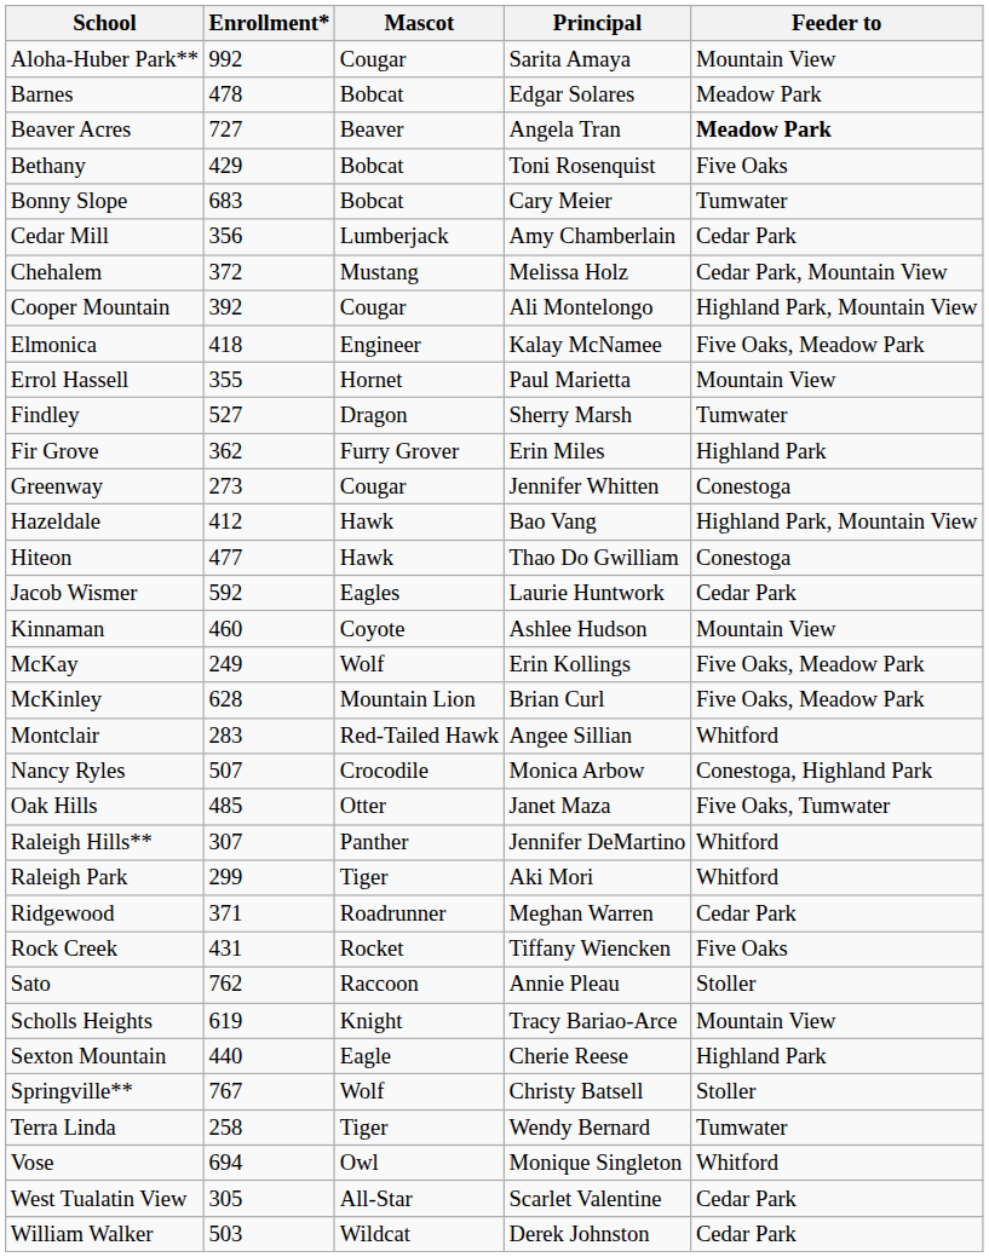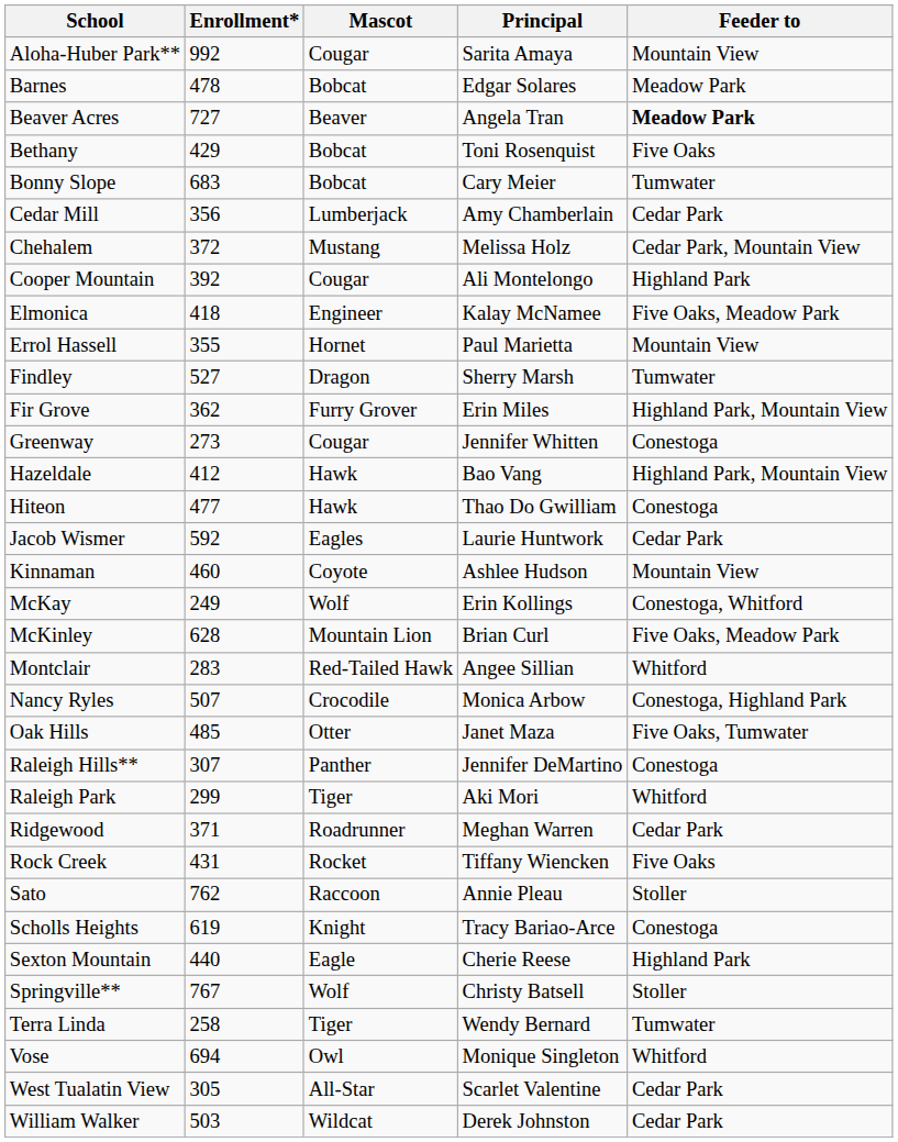Cooper Mountain | Feeder to: Highland Park, Mountain View -> Highland Park
Fir Grove | Feeder to: Highland Park -> Highland Park, Mountain View
McKay | Feeder to: Five Oaks, Meadow Park -> Conestoga, Whitford
Raleigh Hills** | Feeder to: Whitford -> Conestoga
Scholls Heights | Feeder to: Mountain View -> Conestoga
